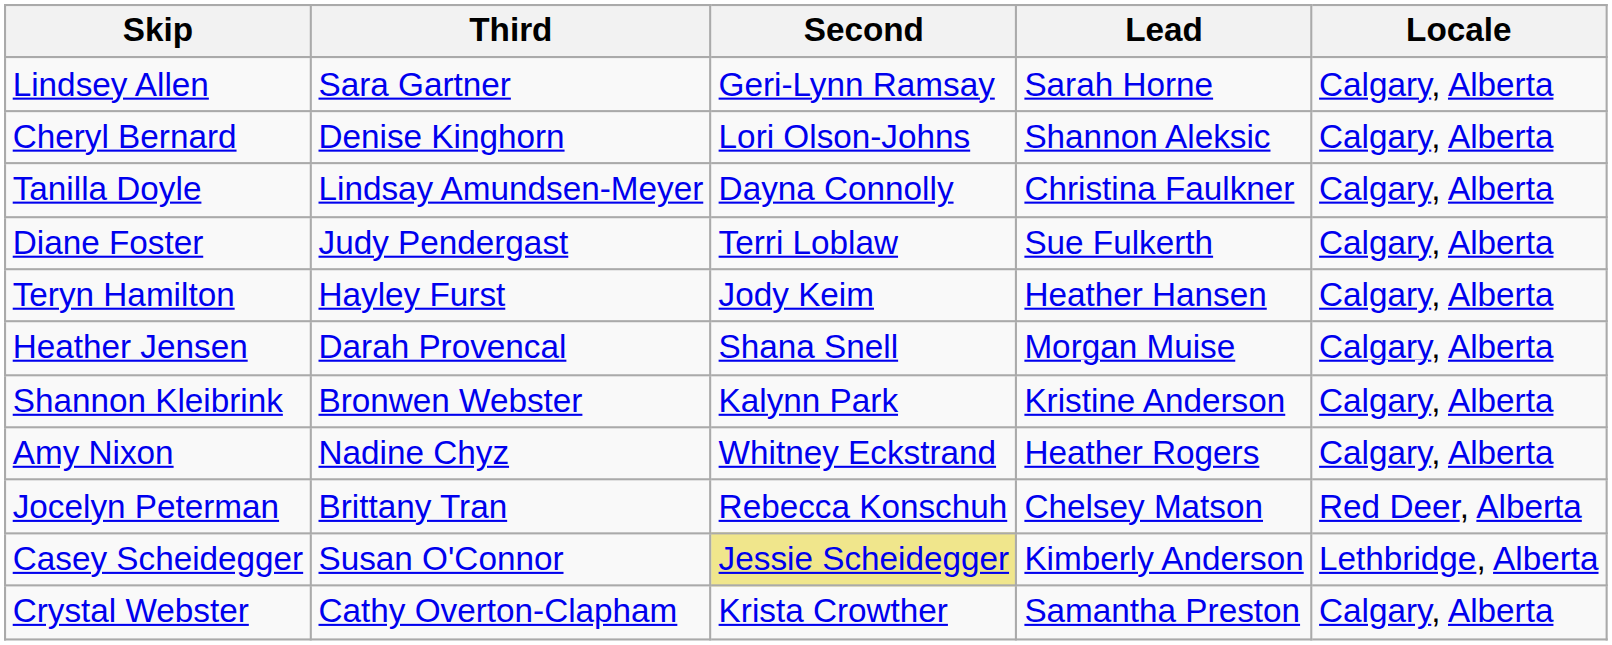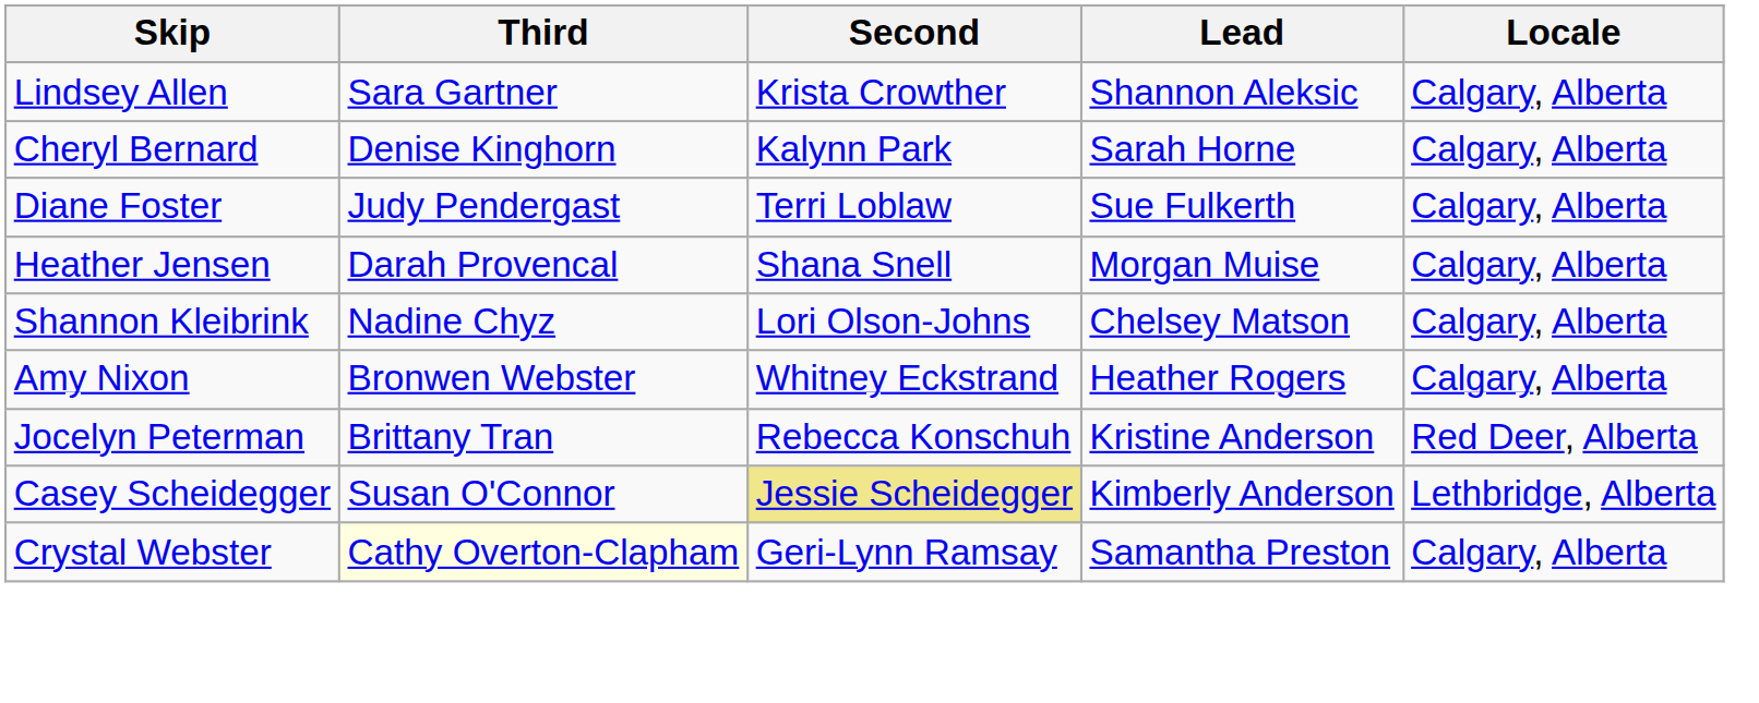Lindsey Allen | Second: Geri-Lynn Ramsay -> Krista Crowther
Lindsey Allen | Lead: Sarah Horne -> Shannon Aleksic
Cheryl Bernard | Second: Lori Olson-Johns -> Kalynn Park
Cheryl Bernard | Lead: Shannon Aleksic -> Sarah Horne
- row: Tanilla Doyle | Lindsay Amundsen-Meyer | Dayna Connolly | Christina Faulkner | Calgary, Alberta
- row: Teryn Hamilton | Hayley Furst | Jody Keim | Heather Hansen | Calgary, Alberta
Shannon Kleibrink | Third: Bronwen Webster -> Nadine Chyz
Shannon Kleibrink | Second: Kalynn Park -> Lori Olson-Johns
Shannon Kleibrink | Lead: Kristine Anderson -> Chelsey Matson
Amy Nixon | Third: Nadine Chyz -> Bronwen Webster
Jocelyn Peterman | Lead: Chelsey Matson -> Kristine Anderson
Crystal Webster | Third: no background -> lightyellow background
Crystal Webster | Second: Krista Crowther -> Geri-Lynn Ramsay
